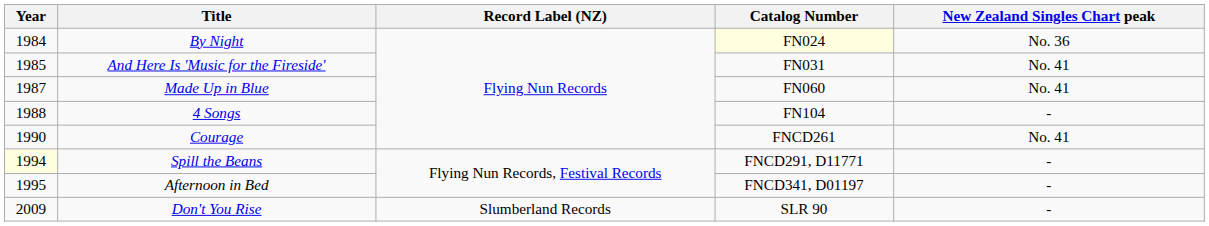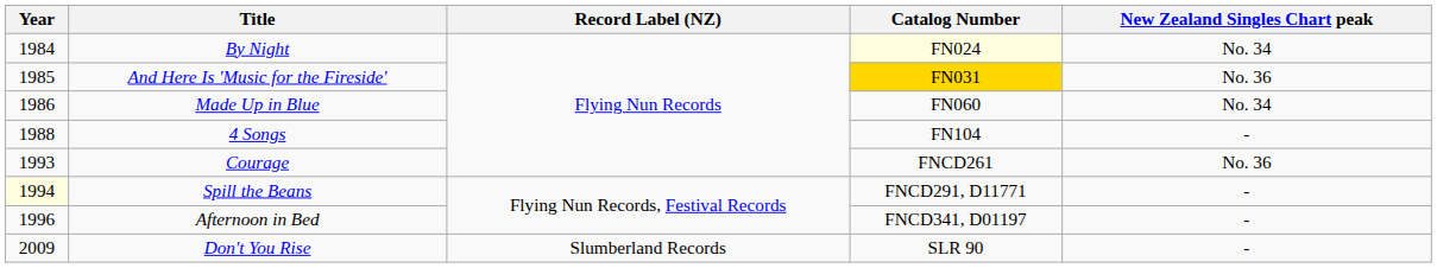By Night | New Zealand Singles Chart peak: No. 36 -> No. 34
And Here Is 'Music for the Fireside' | Catalog Number: no background -> gold background
And Here Is 'Music for the Fireside' | New Zealand Singles Chart peak: No. 41 -> No. 36
Made Up in Blue | Year: 1987 -> 1986
Made Up in Blue | New Zealand Singles Chart peak: No. 41 -> No. 34
Courage | Year: 1990 -> 1993
Courage | New Zealand Singles Chart peak: No. 41 -> No. 36
Afternoon in Bed | Year: 1995 -> 1996
